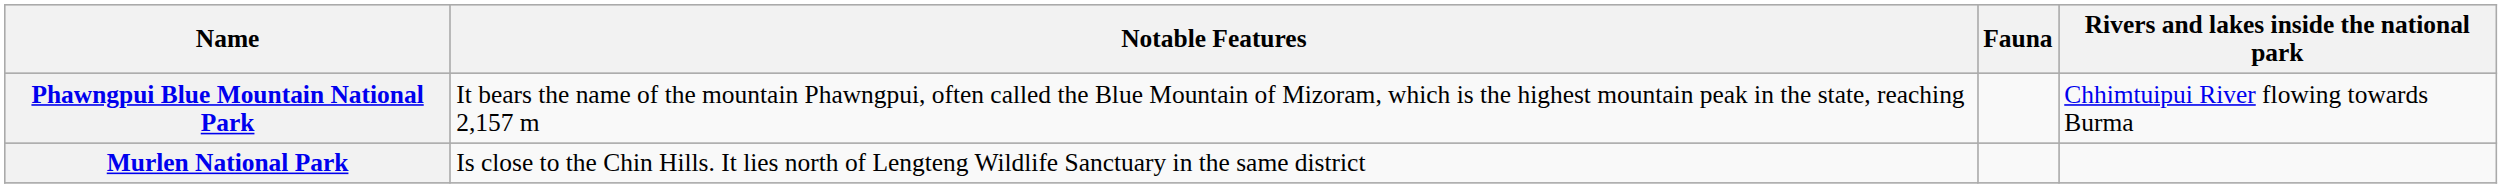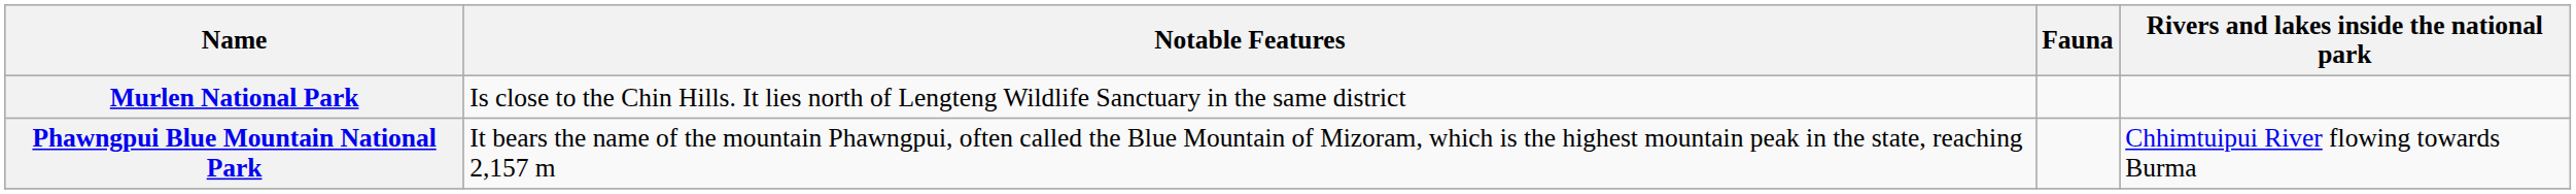rows swapped: Murlen National Park <-> Phawngpui Blue Mountain National Park
